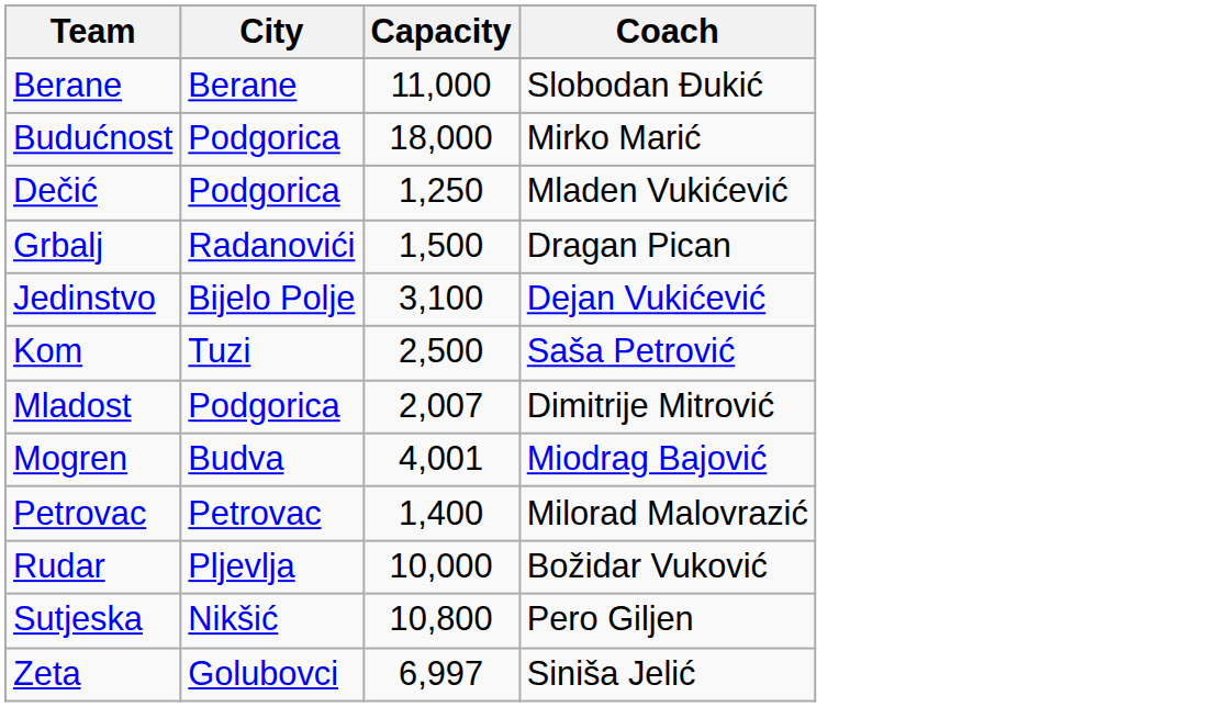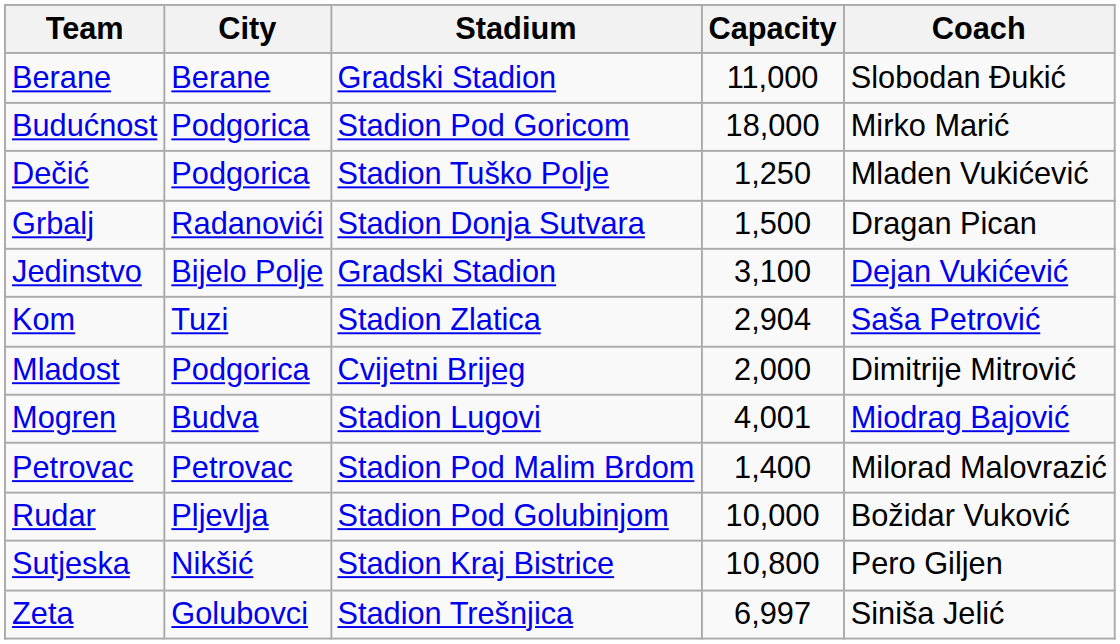+ column: Stadium | Gradski Stadion | Stadion Pod Goricom | Stadion Tuško Polje | Stadion Donja Sutvara | Gradski Stadion | Stadion Zlatica | Cvijetni Brijeg | Stadion Lugovi | Stadion Pod Malim Brdom | Stadion Pod Golubinjom | Stadion Kraj Bistrice | Stadion Trešnjica
Kom | Capacity: 2,500 -> 2,904
Mladost | Capacity: 2,007 -> 2,000
